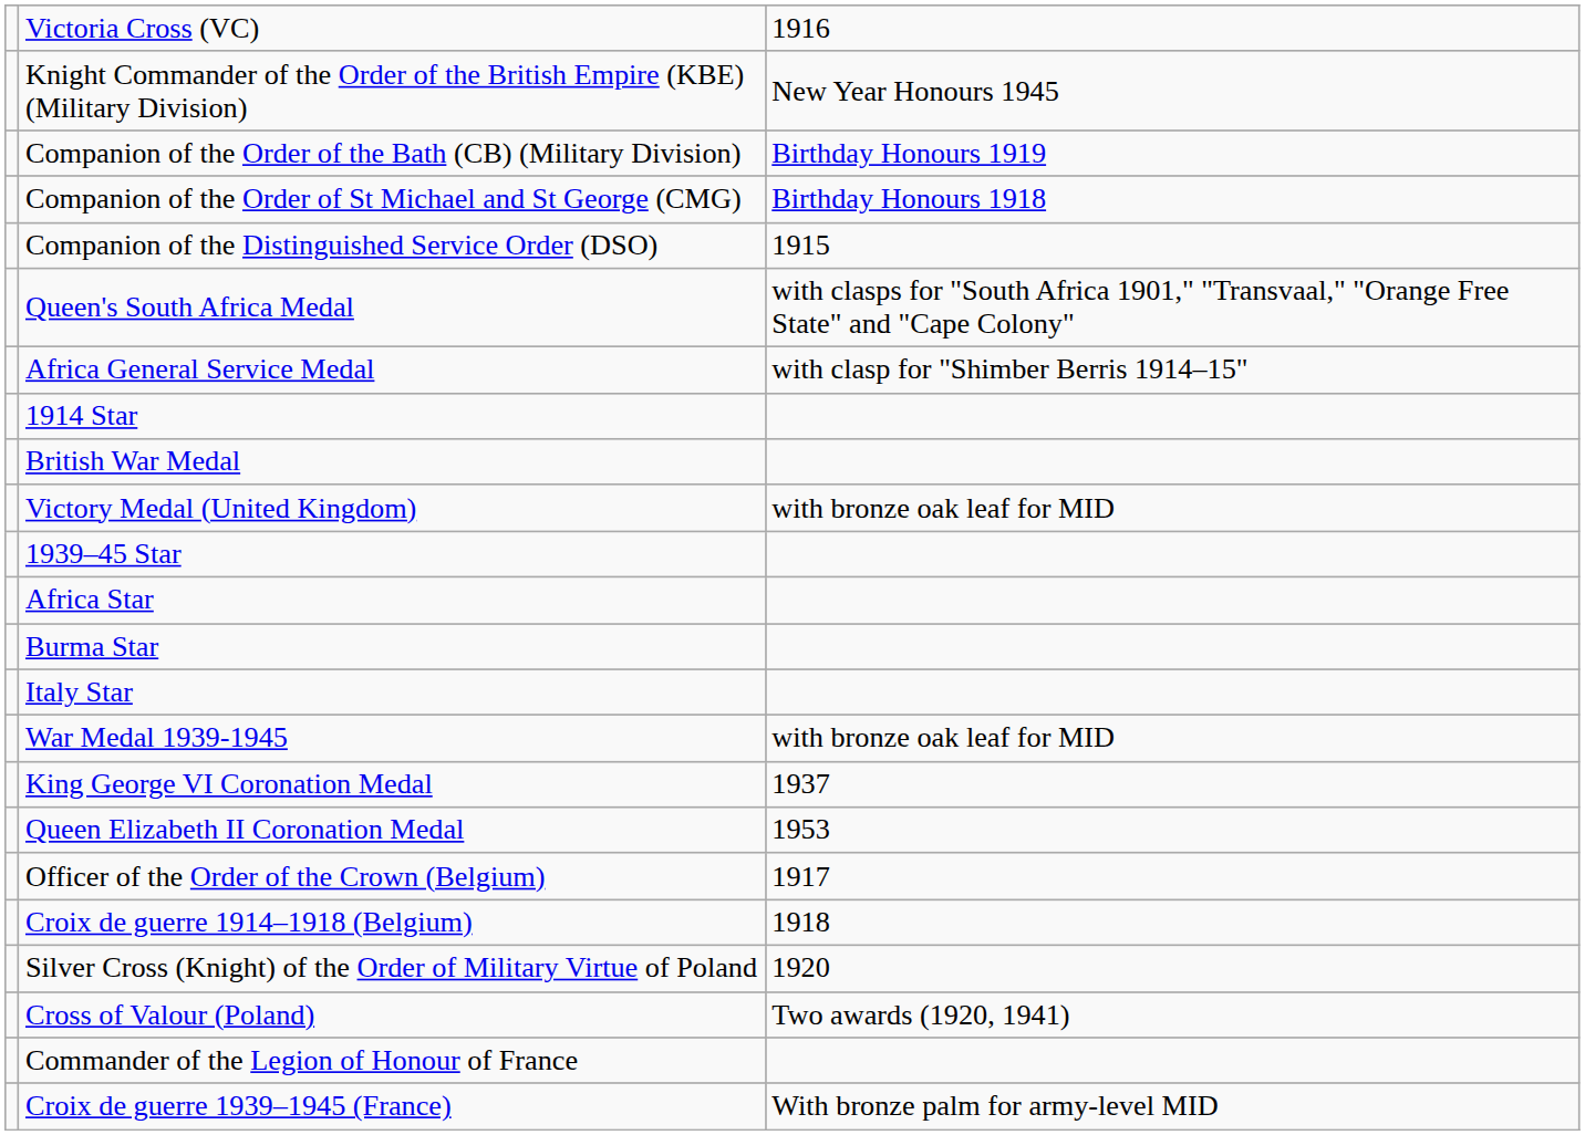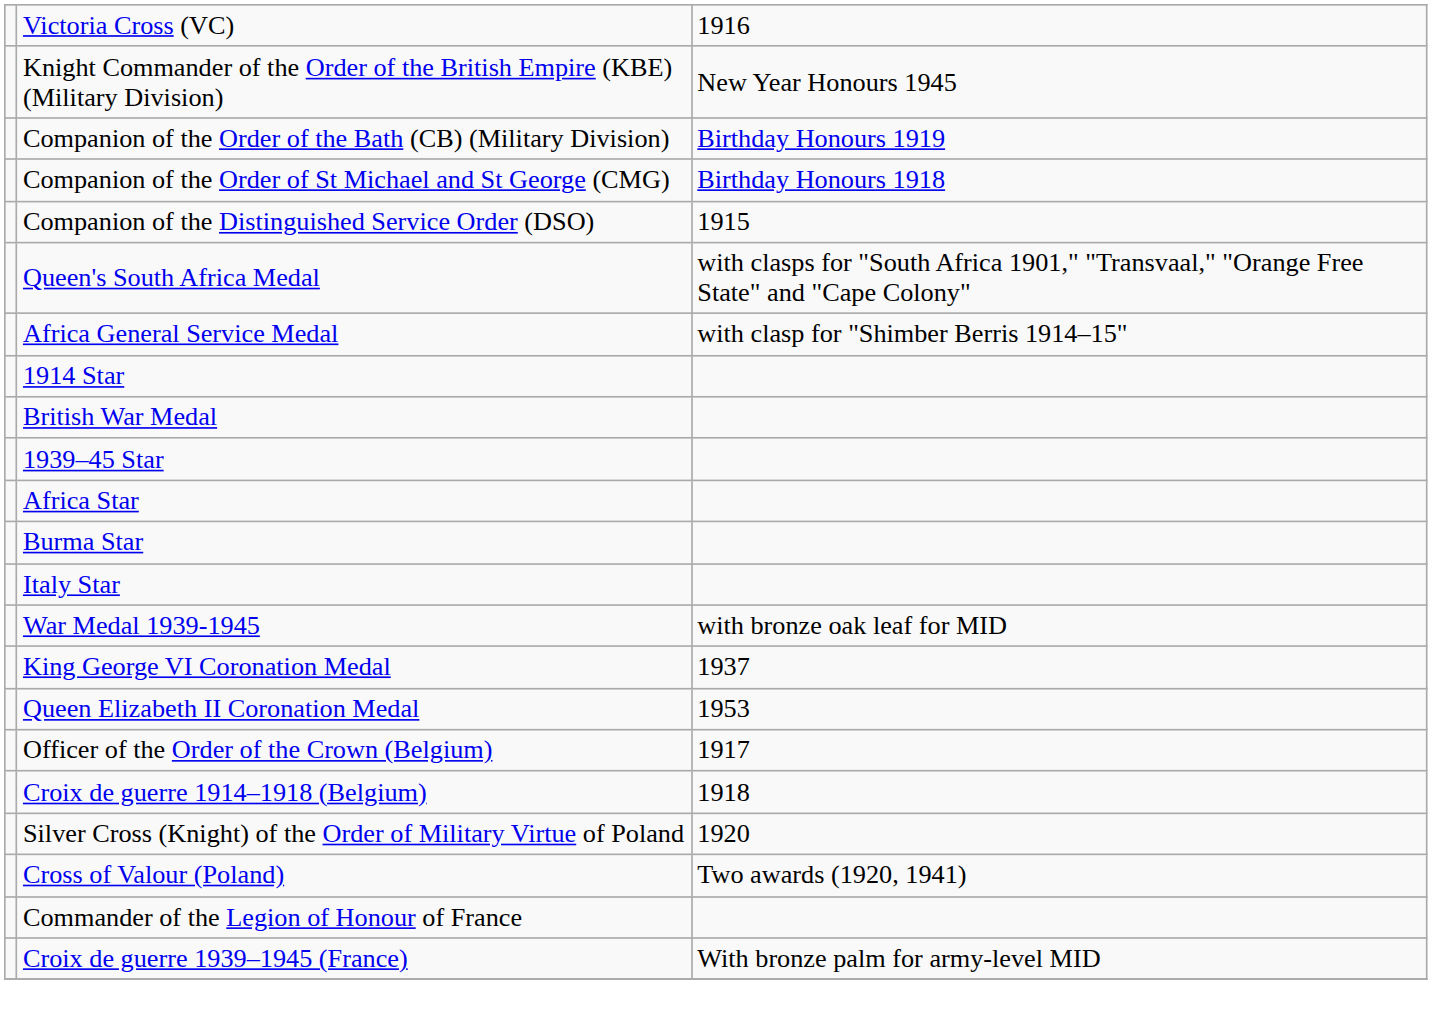- row: Victory Medal (United Kingdom) | with bronze oak leaf for MID
